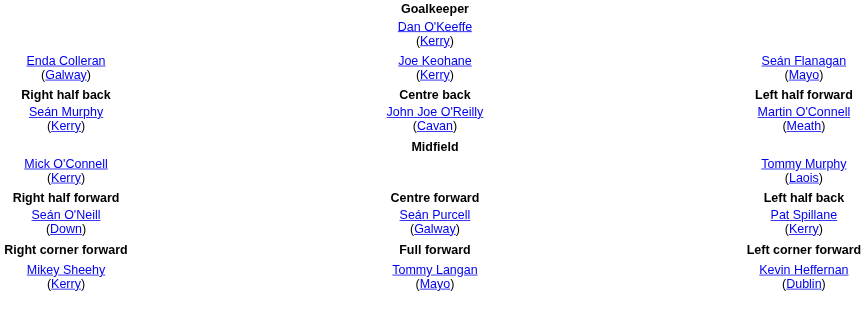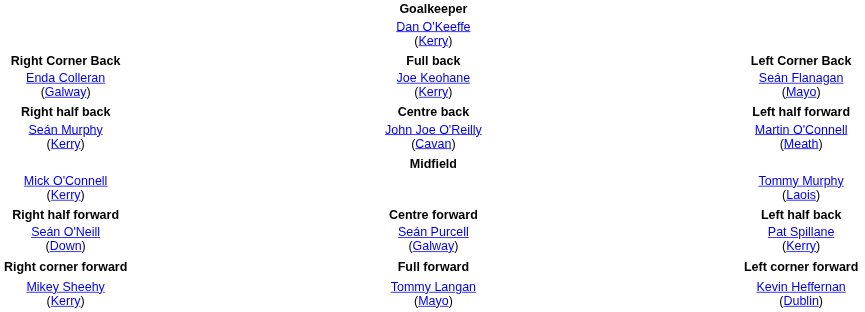+ row: Right Corner Back | Full back | Left Corner Back
